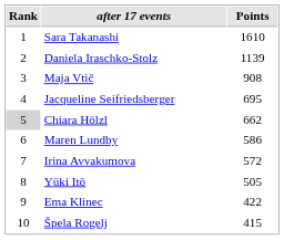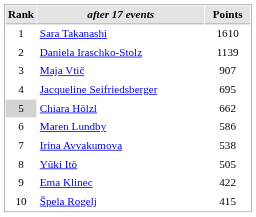Maja Vtič | Points: 908 -> 907
Irina Avvakumova | Points: 572 -> 538
